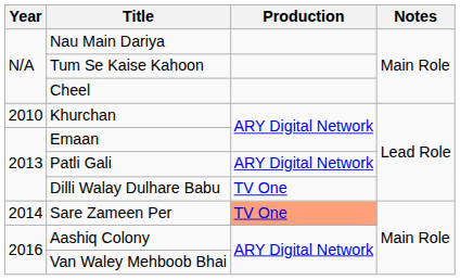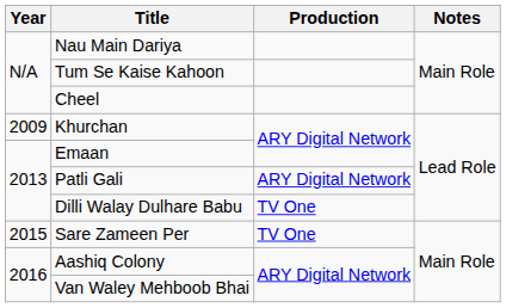Khurchan | Year: 2010 -> 2009
Sare Zameen Per | Year: 2014 -> 2015
Sare Zameen Per | Production: lightsalmon background -> no background
